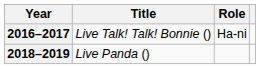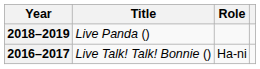rows swapped: 2016–2017 <-> 2018–2019
